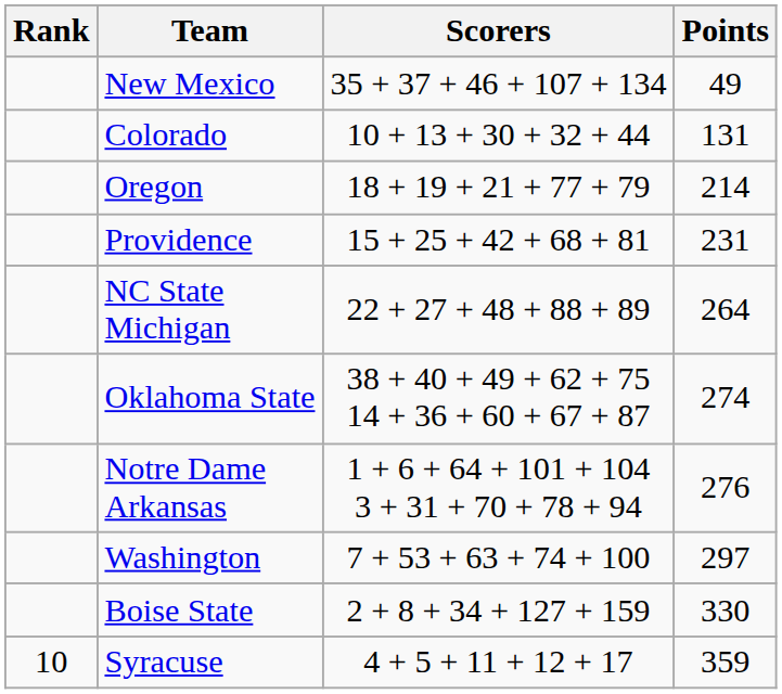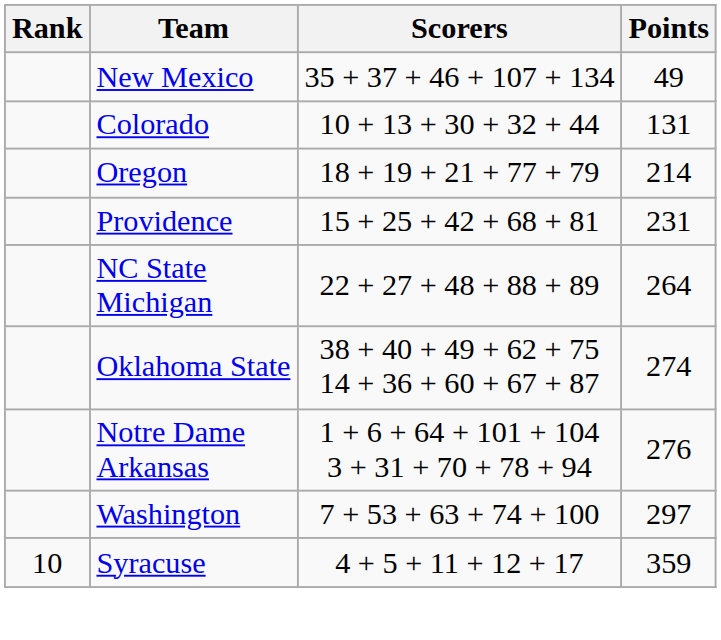- row: Boise State | 2 + 8 + 34 + 127 + 159 | 330
